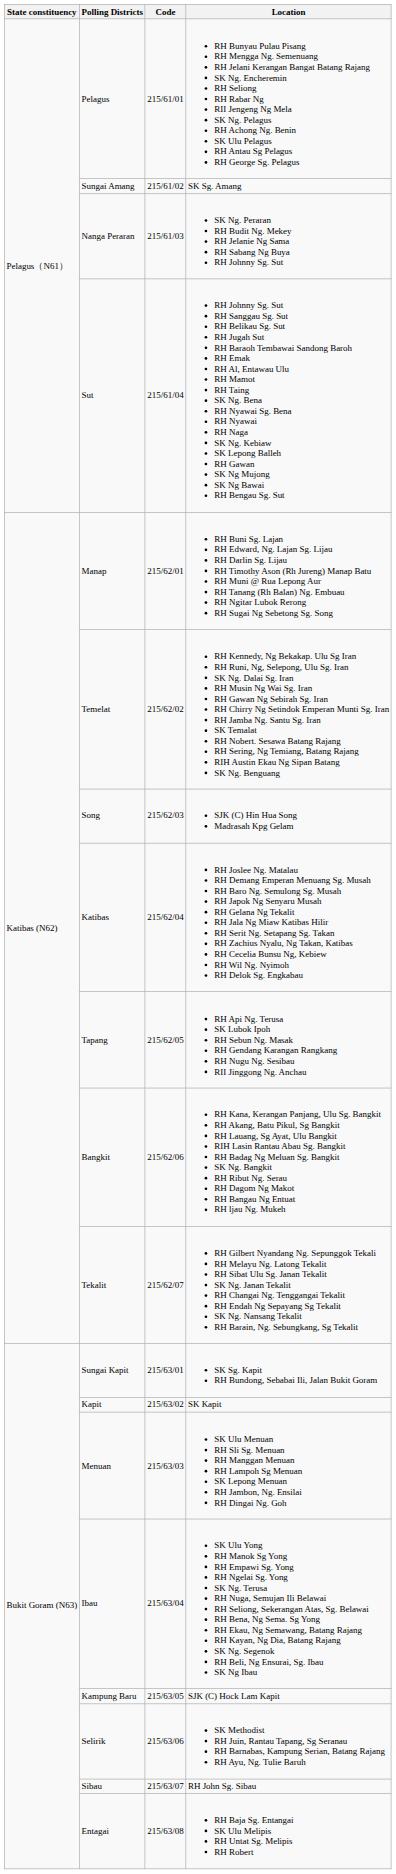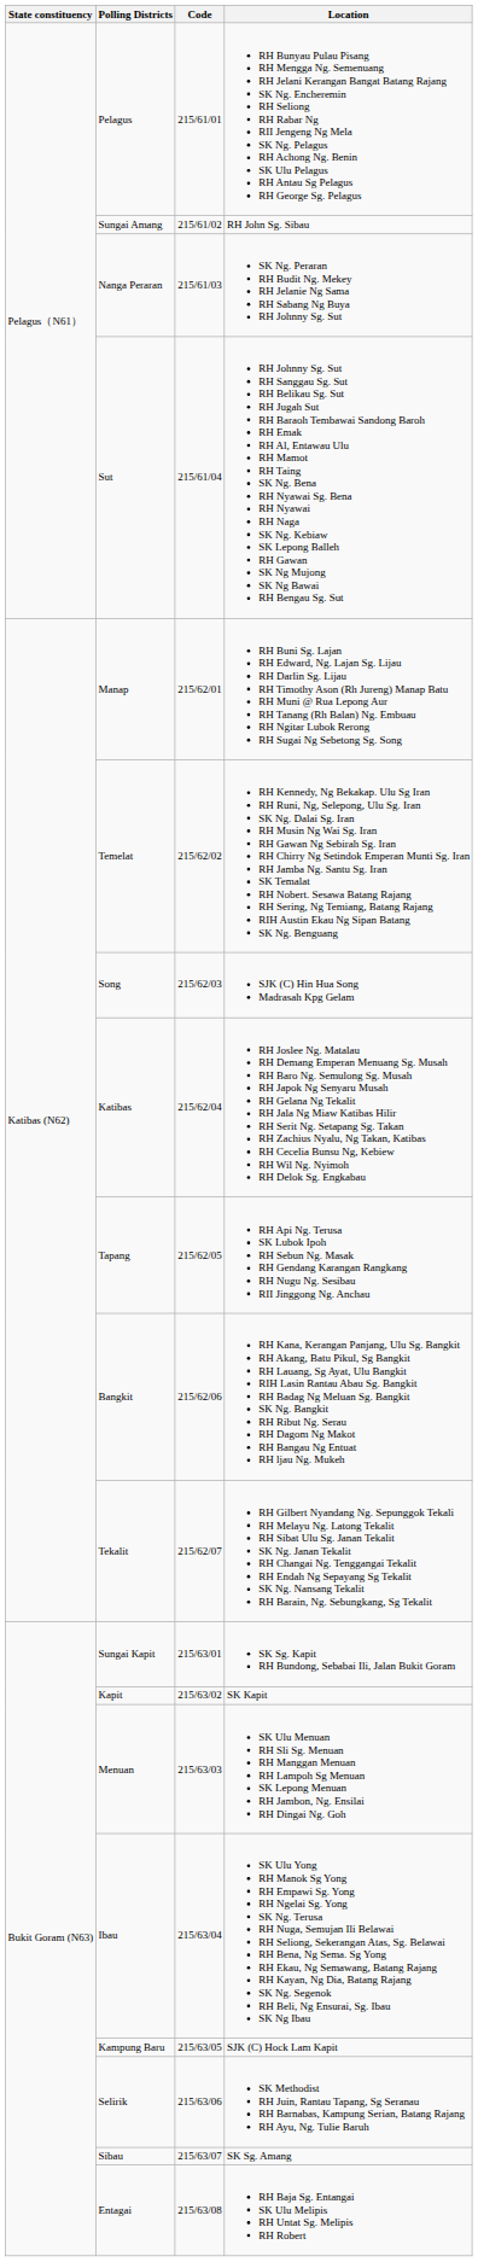Sungai Amang | Location: SK Sg. Amang -> RH John Sg. Sibau
Sibau | Location: RH John Sg. Sibau -> SK Sg. Amang
